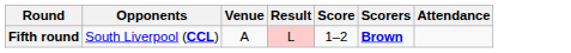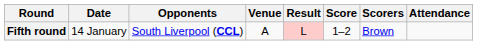+ column: Date | 14 January
Fifth round | Scorers: bold -> normal
